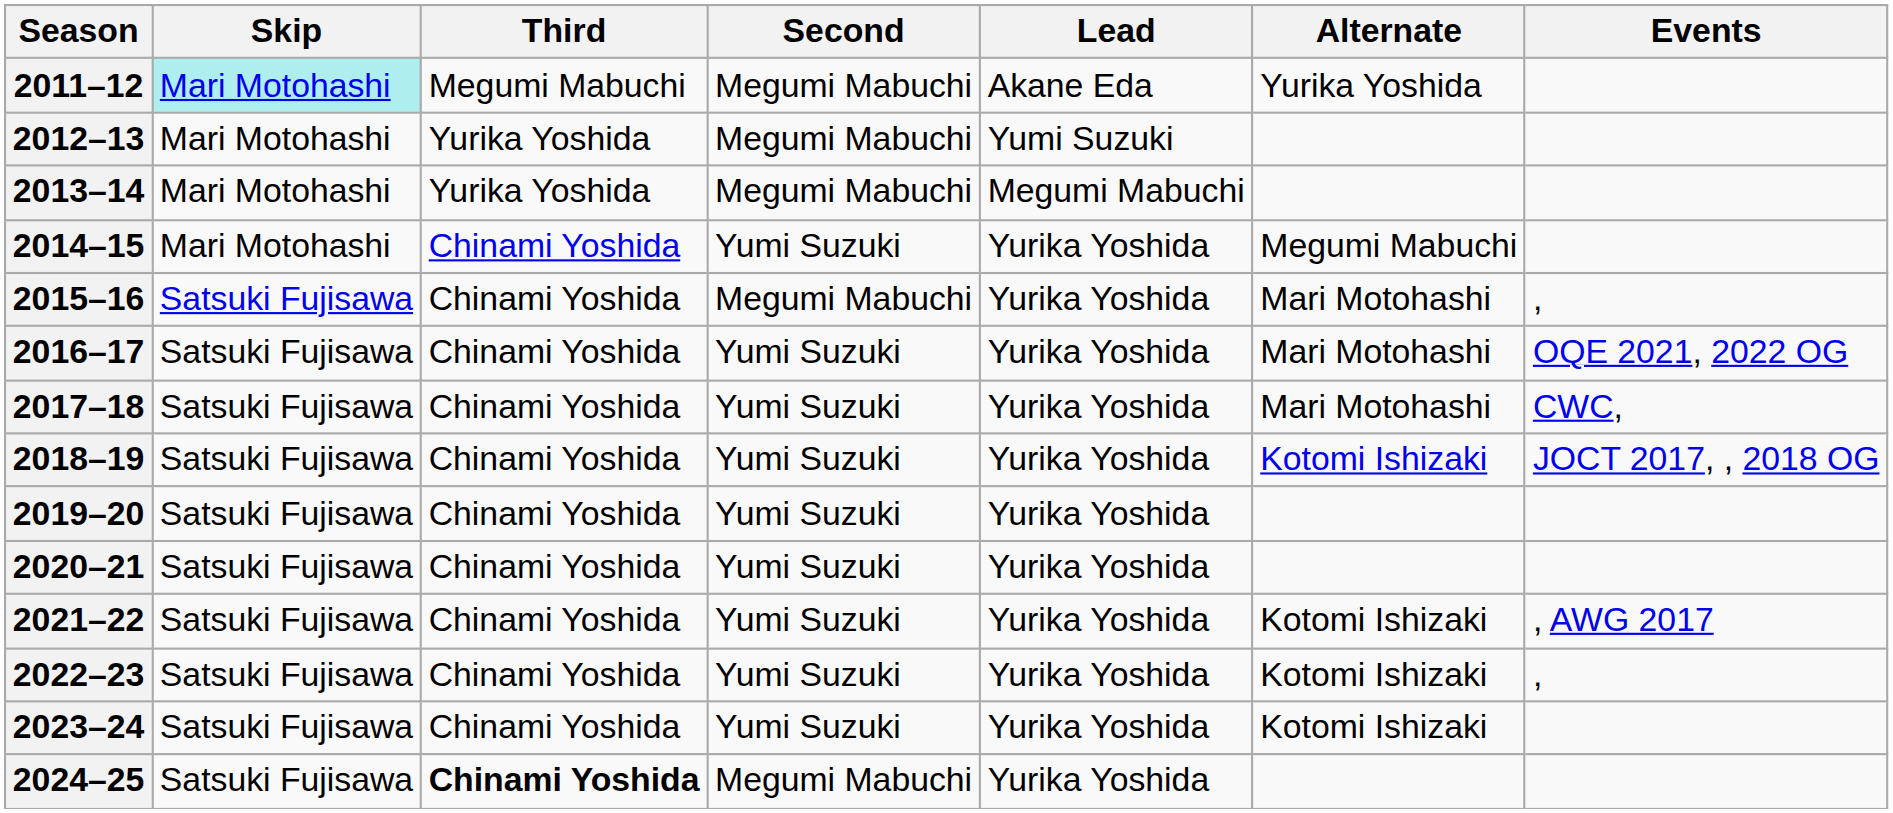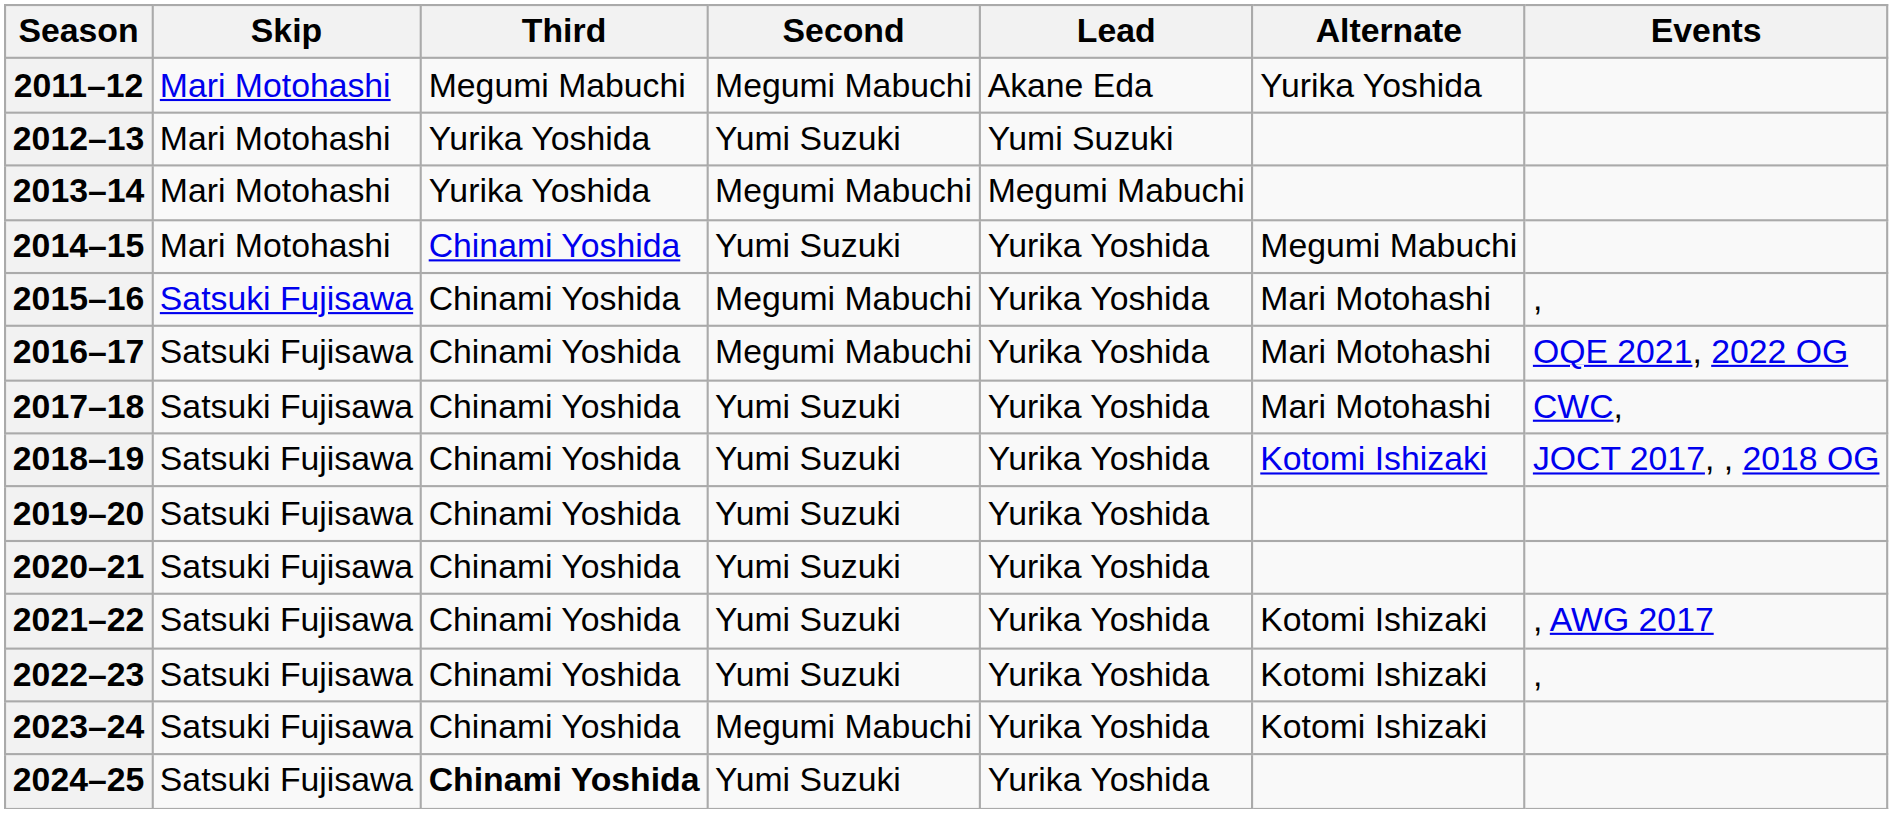2011–12 | Skip: paleturquoise background -> no background
2012–13 | Second: Megumi Mabuchi -> Yumi Suzuki
2016–17 | Second: Yumi Suzuki -> Megumi Mabuchi
2023–24 | Second: Yumi Suzuki -> Megumi Mabuchi
2024–25 | Second: Megumi Mabuchi -> Yumi Suzuki
